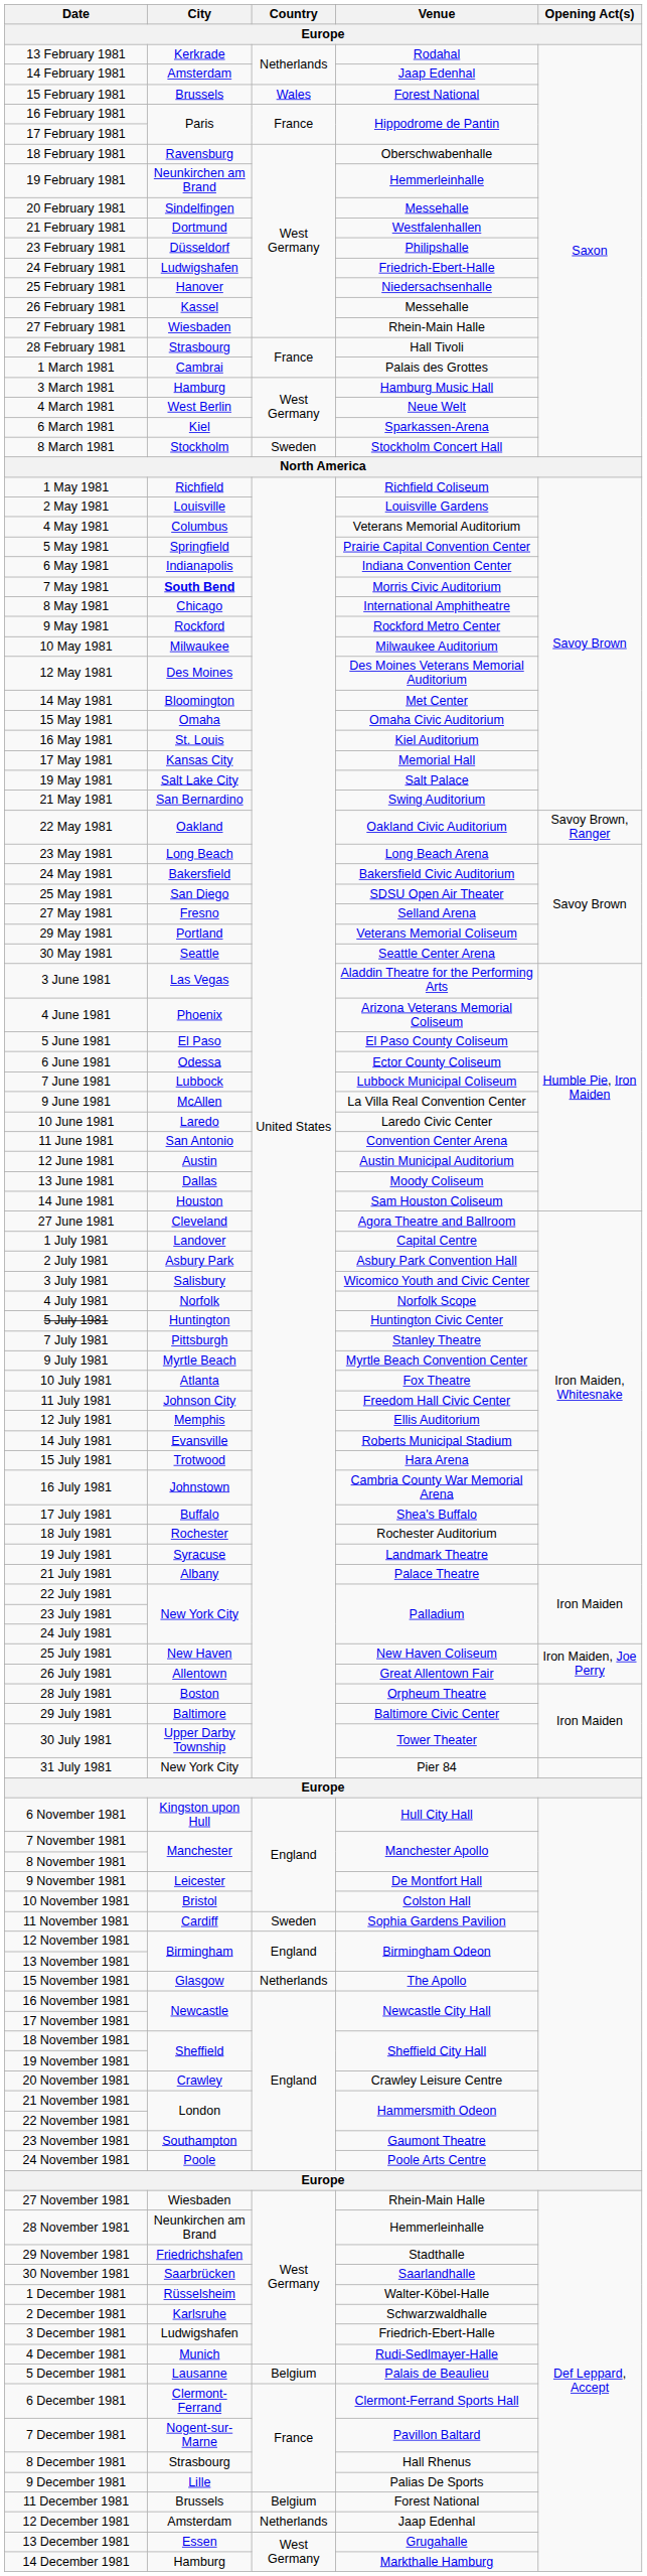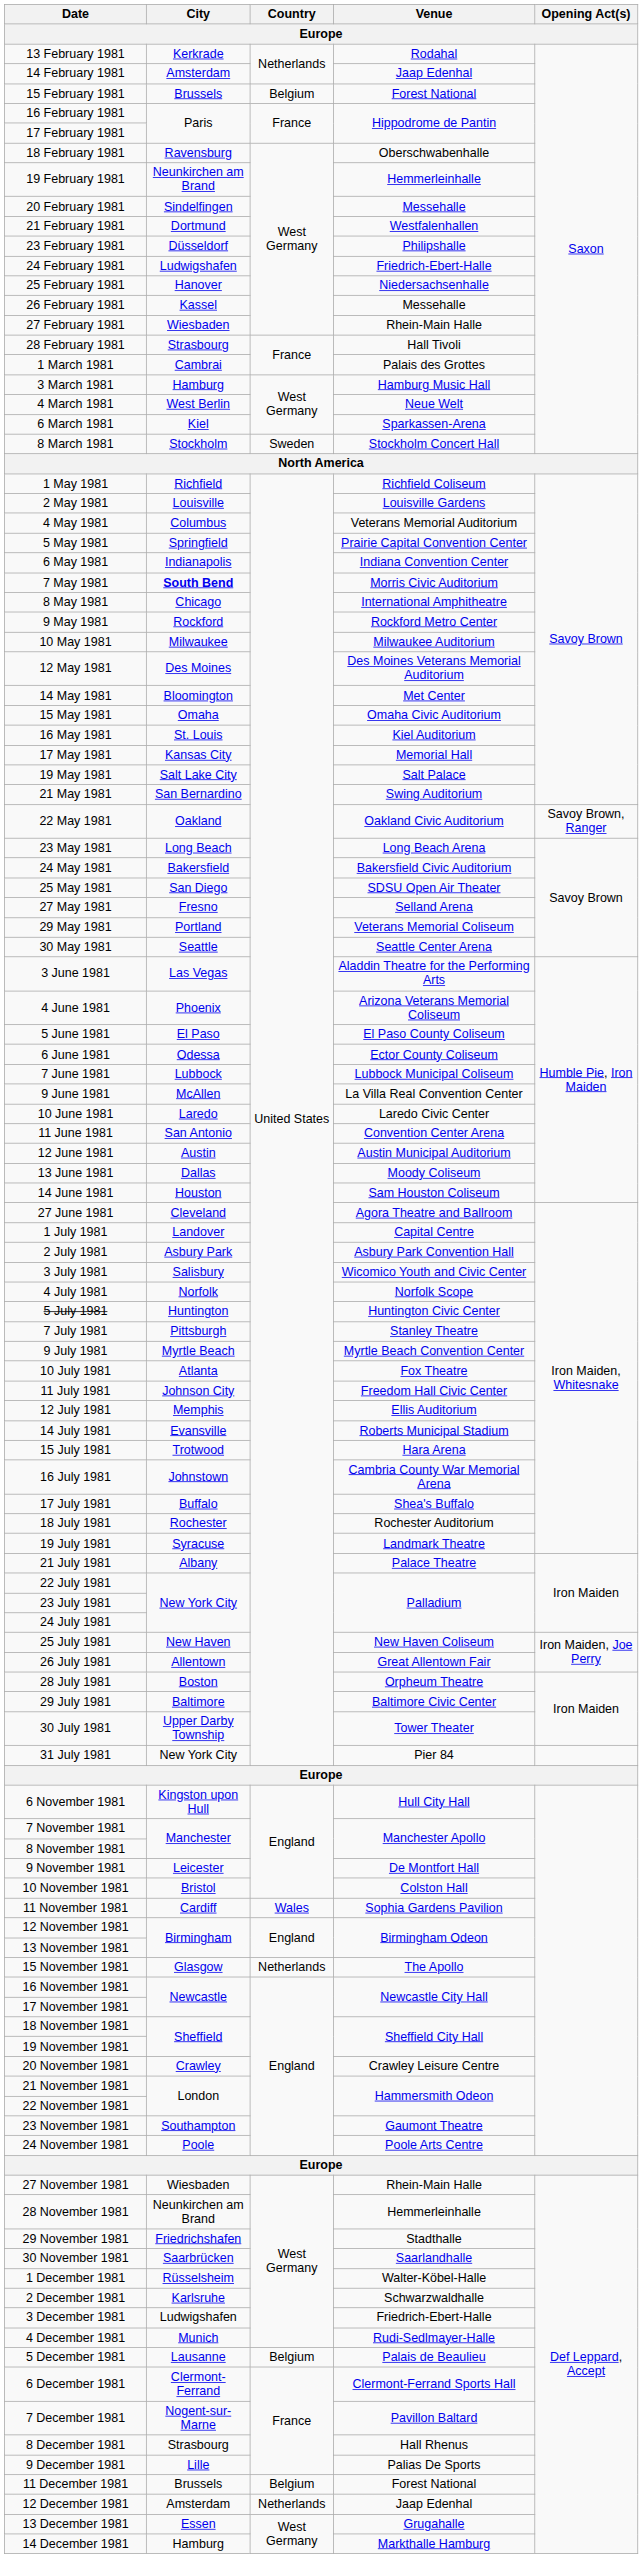15 February 1981 | Country: Wales -> Belgium
11 November 1981 | Country: Sweden -> Wales
